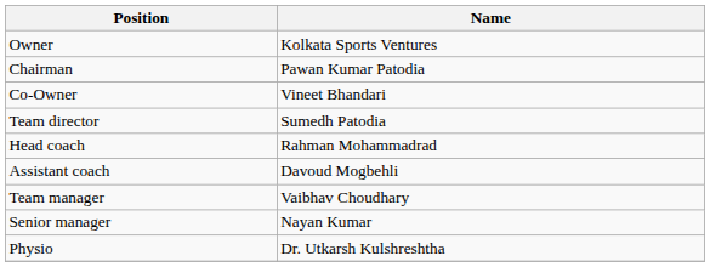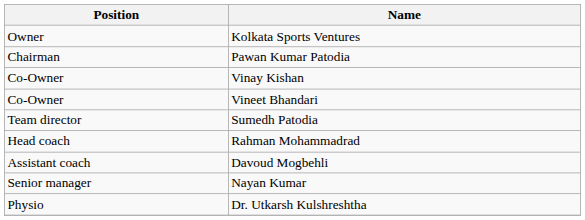+ row: Co-Owner | Vinay Kishan
- row: Team manager | Vaibhav Choudhary
